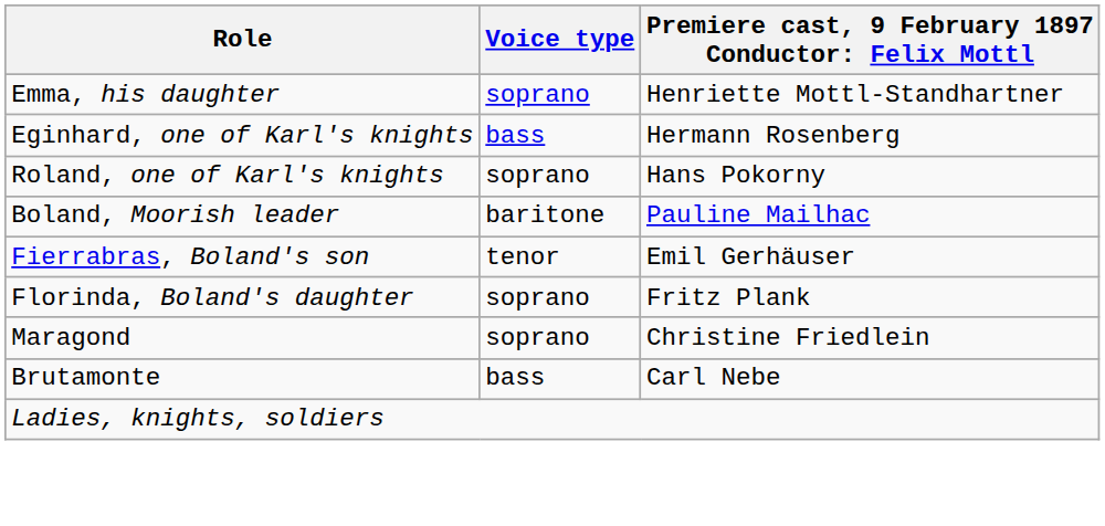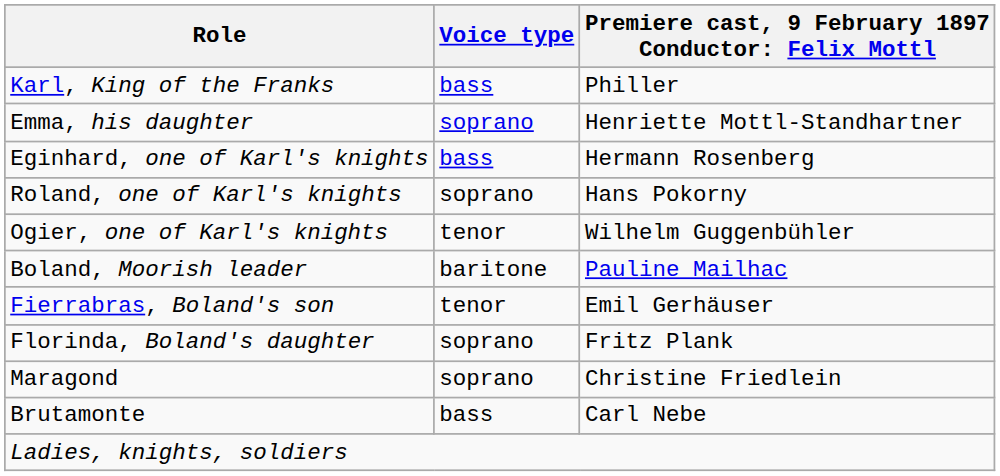+ row: Karl, King of the Franks | bass | Philler
+ row: Ogier, one of Karl's knights | tenor | Wilhelm Guggenbühler
